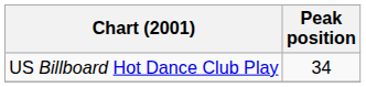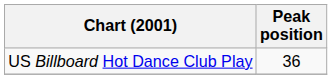US Billboard Hot Dance Club Play | Peak position: 34 -> 36
